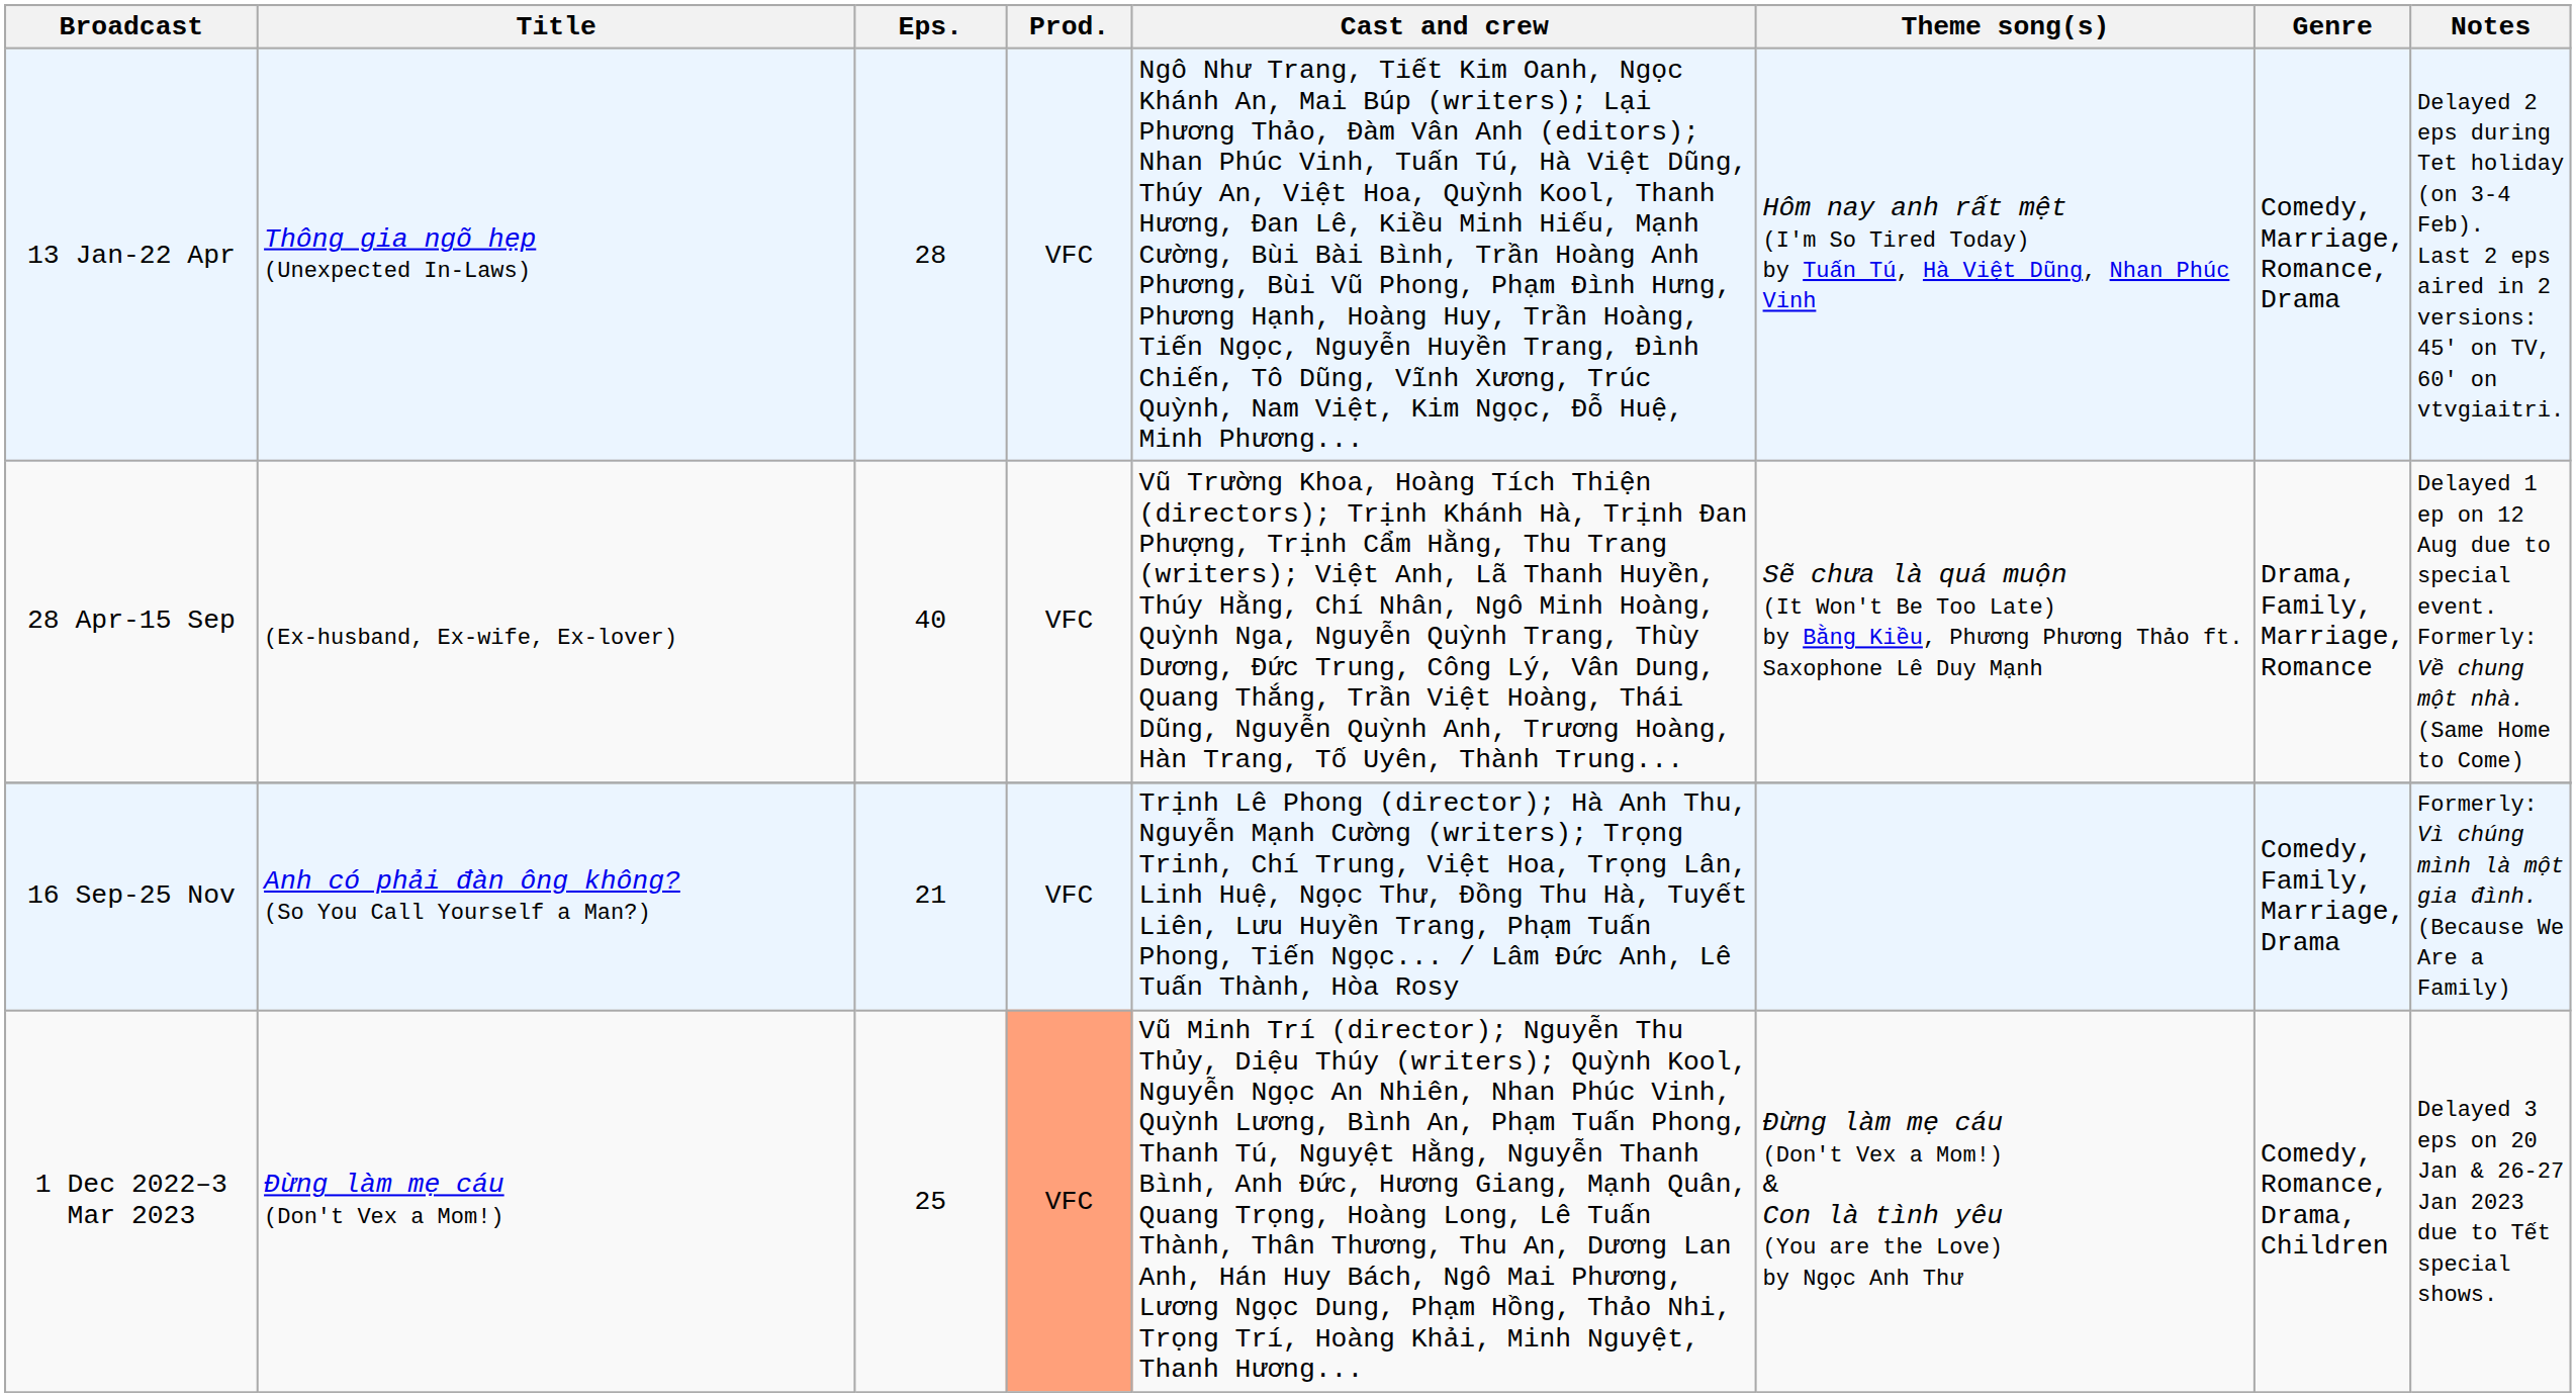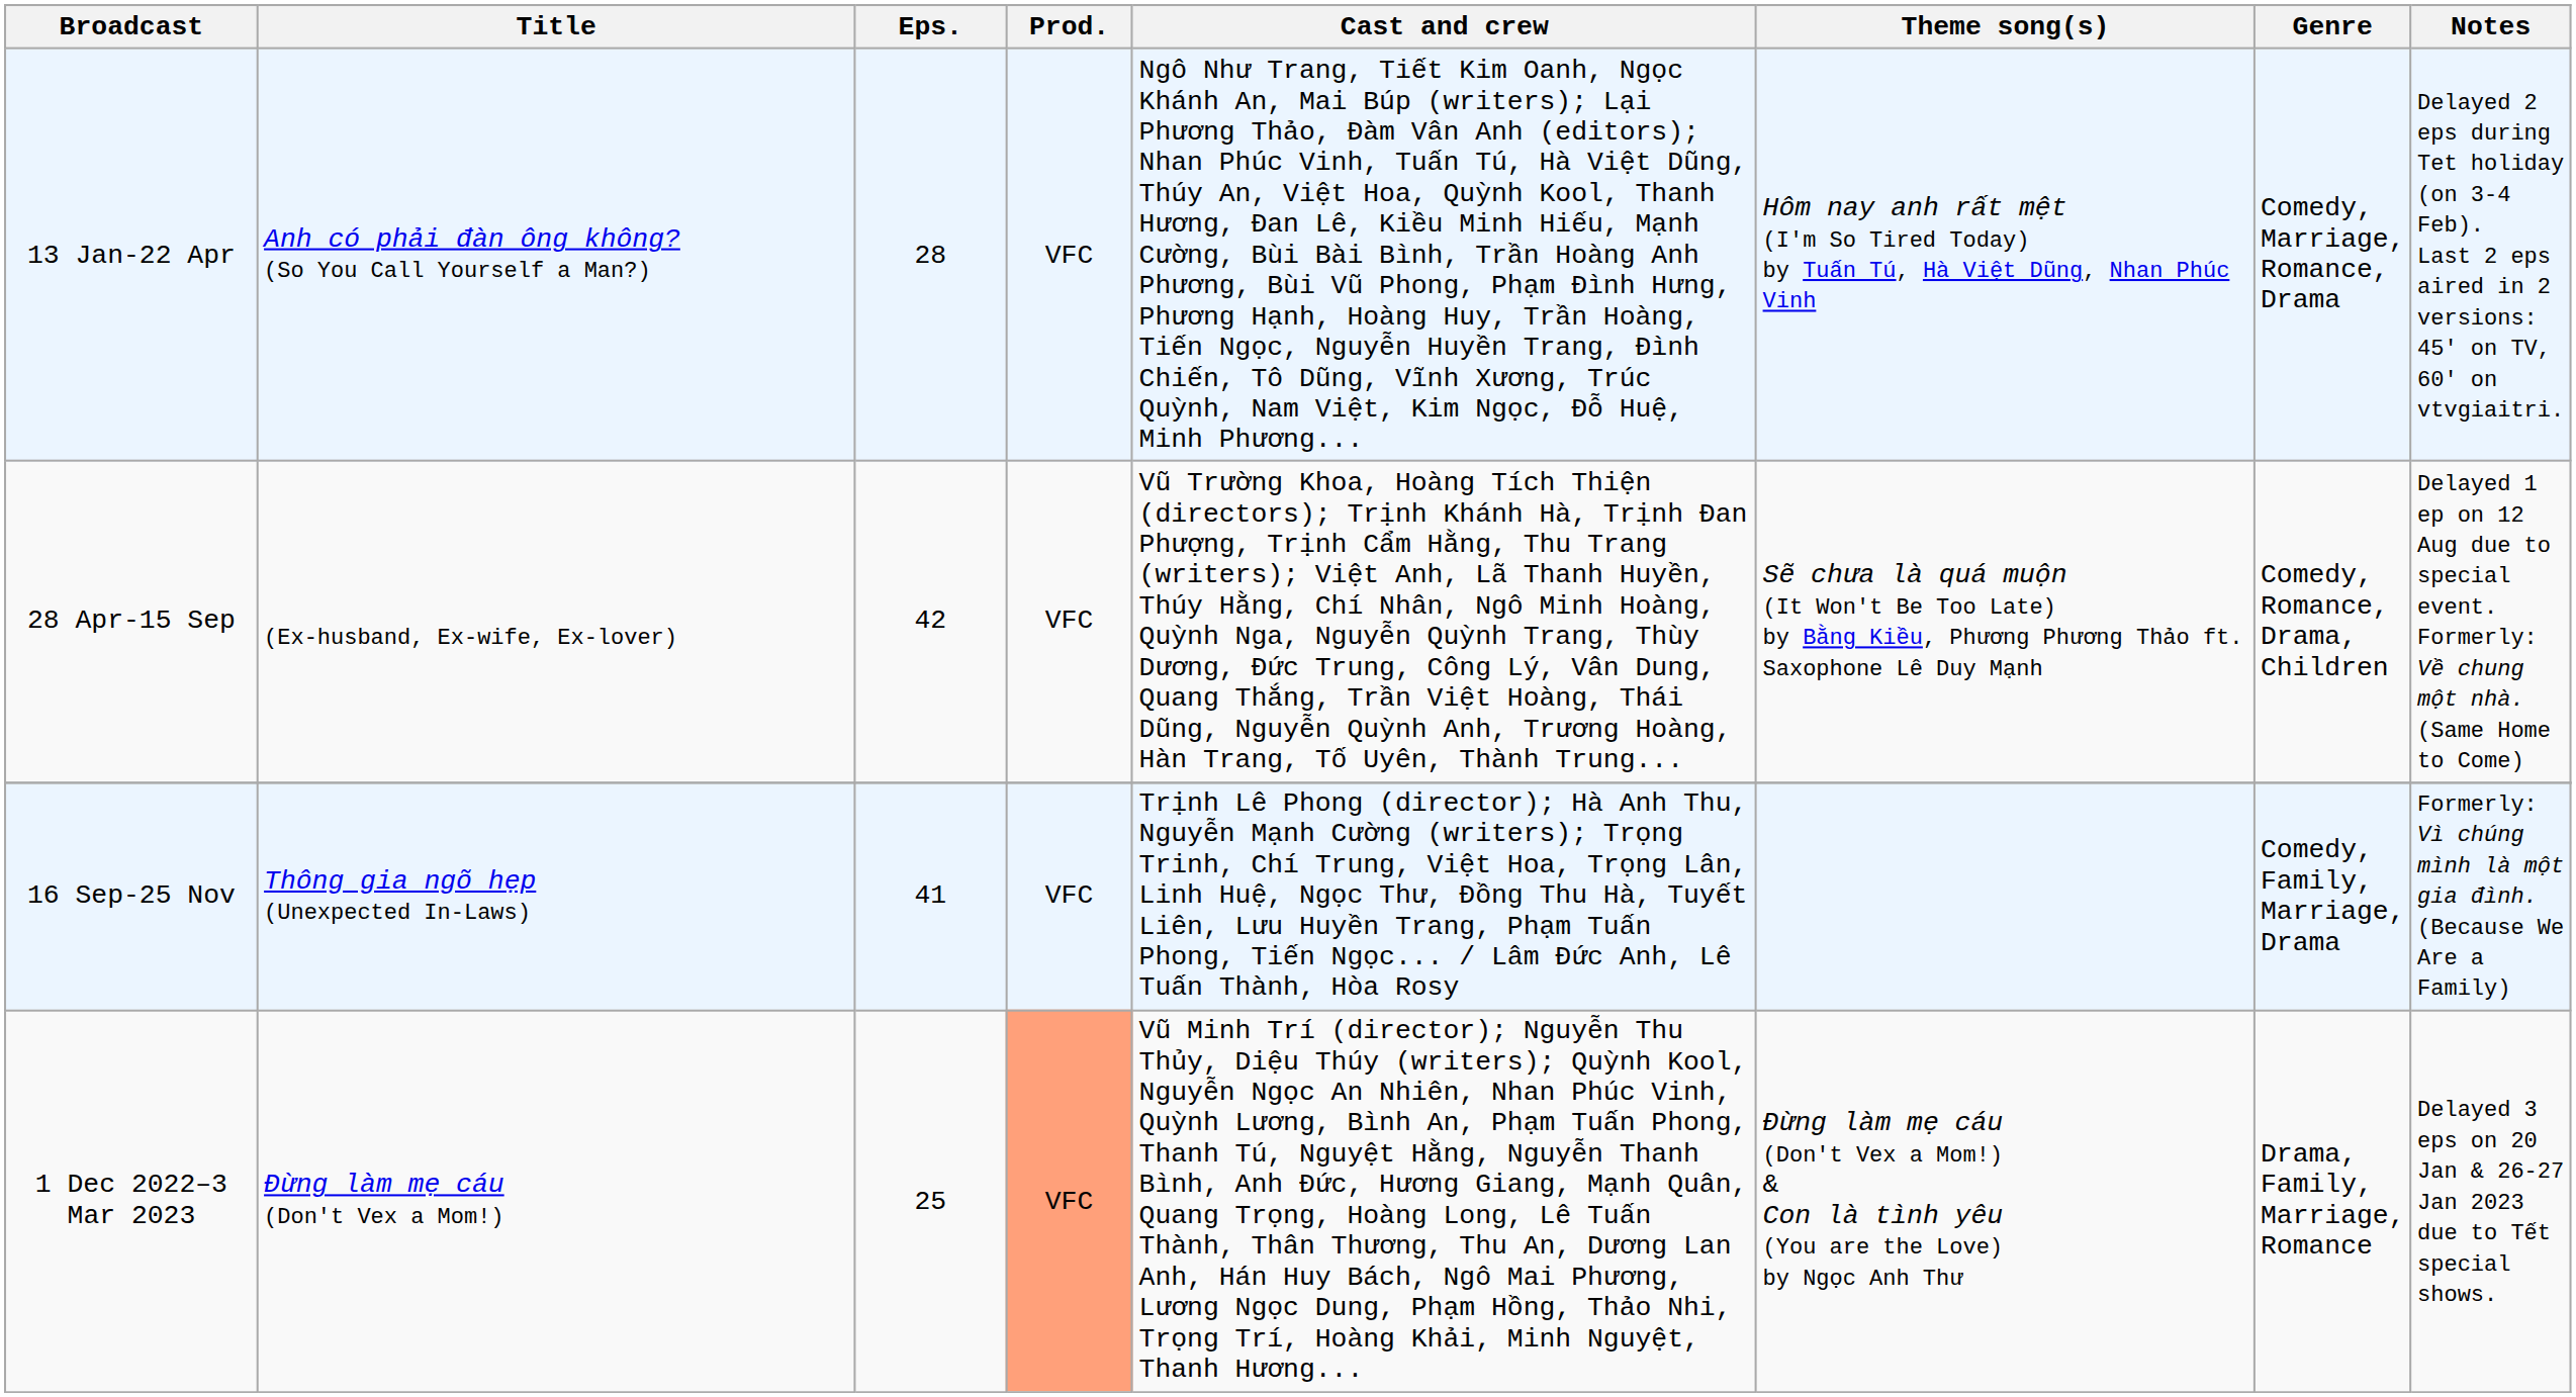13 Jan-22 Apr | Title: Thông gia ngõ hẹp (Unexpected In-Laws) -> Anh có phải đàn ông không? (So You Call Yourself a Man?)
28 Apr-15 Sep | Eps.: 40 -> 42
28 Apr-15 Sep | Genre: Drama, Family, Marriage, Romance -> Comedy, Romance, Drama, Children
16 Sep-25 Nov | Title: Anh có phải đàn ông không? (So You Call Yourself a Man?) -> Thông gia ngõ hẹp (Unexpected In-Laws)
16 Sep-25 Nov | Eps.: 21 -> 41
1 Dec 2022–3 Mar 2023 | Genre: Comedy, Romance, Drama, Children -> Drama, Family, Marriage, Romance
